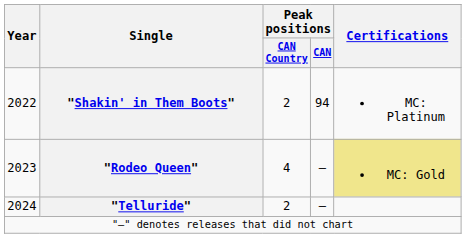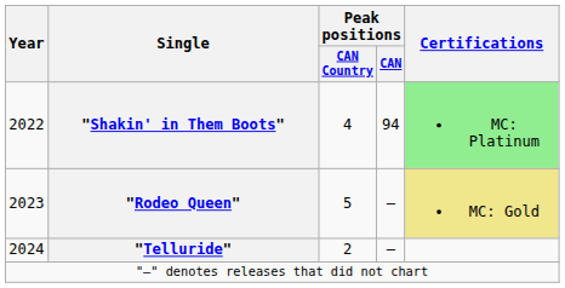"Shakin' in Them Boots" | Peak positions / CAN Country: 2 -> 4
"Shakin' in Them Boots" | Certifications: no background -> lightgreen background
"Rodeo Queen" | Peak positions / CAN Country: 4 -> 5
